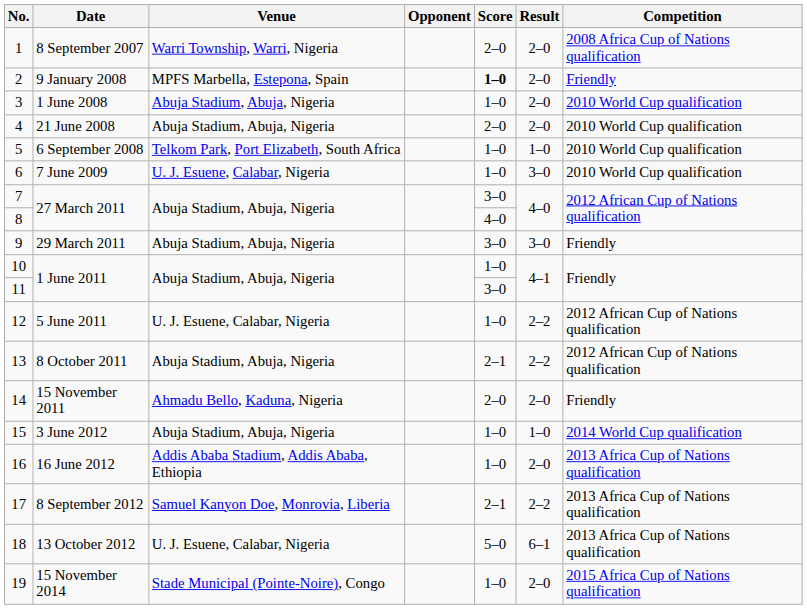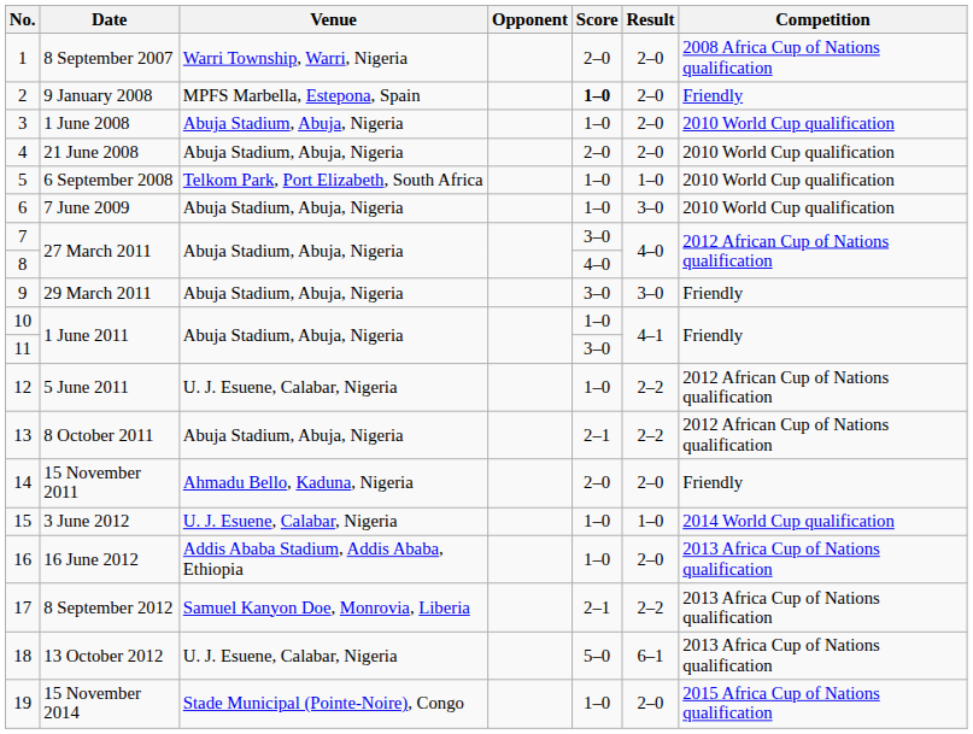6 | Venue: U. J. Esuene, Calabar, Nigeria -> Abuja Stadium, Abuja, Nigeria
15 | Venue: Abuja Stadium, Abuja, Nigeria -> U. J. Esuene, Calabar, Nigeria
